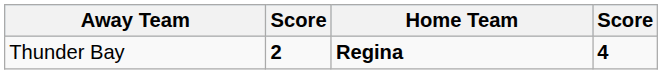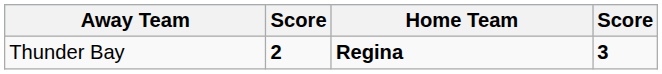Thunder Bay | column 4: 4 -> 3
